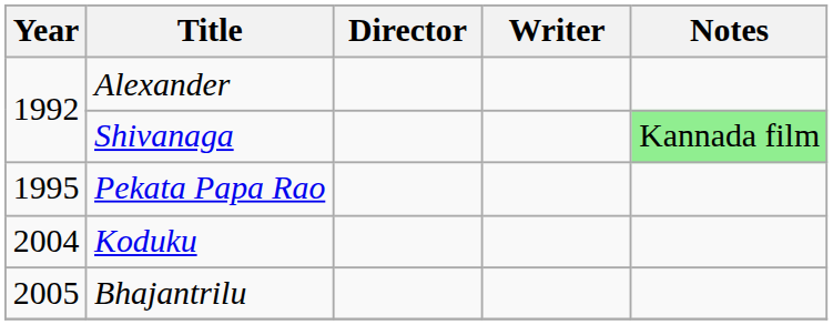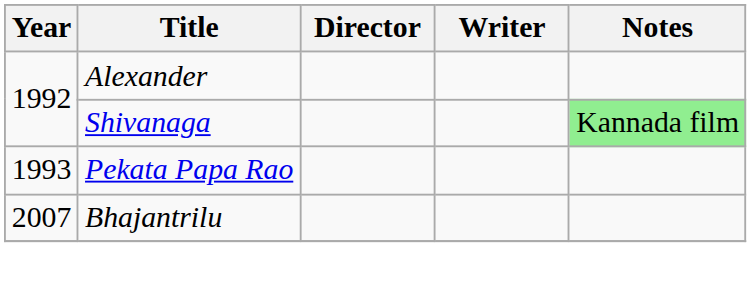Pekata Papa Rao | Year: 1995 -> 1993
- row: 2004 | Koduku
Bhajantrilu | Year: 2005 -> 2007
